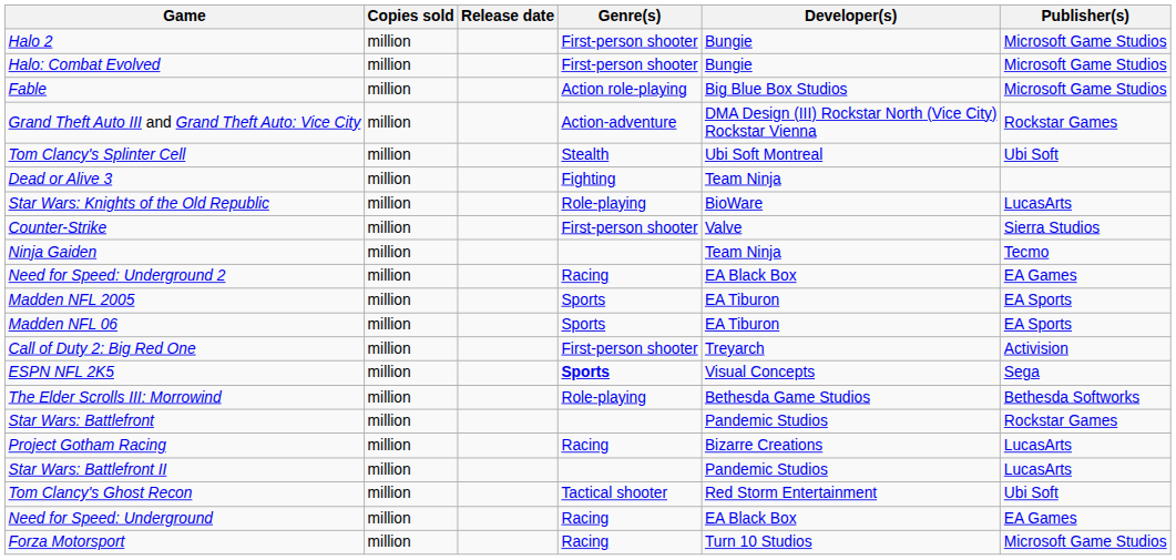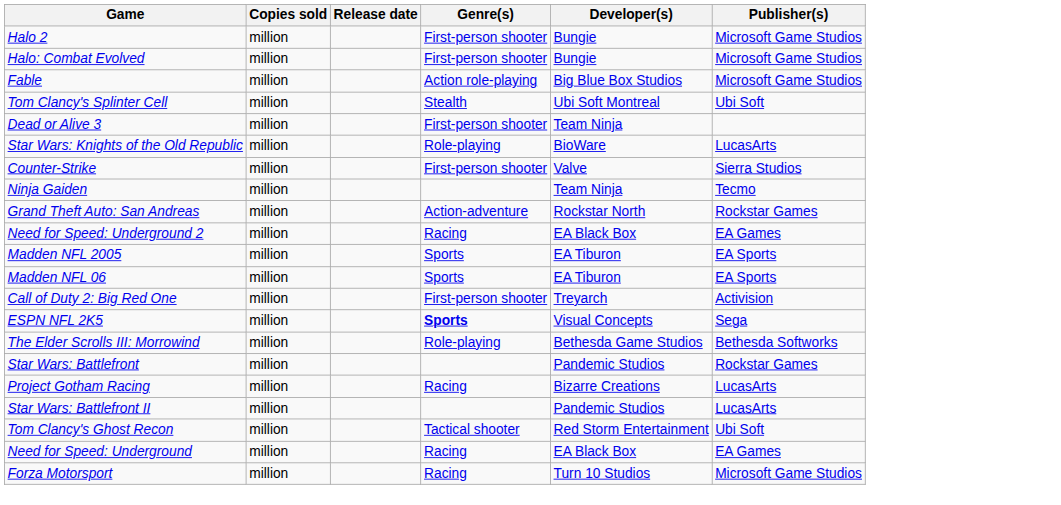- row: Grand Theft Auto III and Grand Theft Auto: Vice City | million | Action-adventure | DMA Design (III) Rockstar North (Vice City) Rockstar Vienna | Rockstar Games
Dead or Alive 3 | Genre(s): Fighting -> First-person shooter
+ row: Grand Theft Auto: San Andreas | million | Action-adventure | Rockstar North | Rockstar Games
